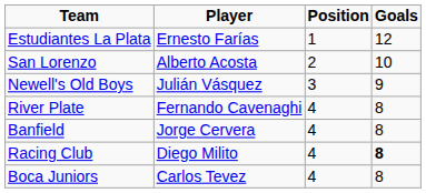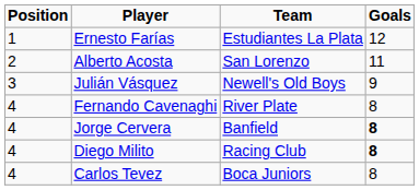columns swapped: Position <-> Team
Alberto Acosta | Goals: 10 -> 11
Jorge Cervera | Goals: normal -> bold
